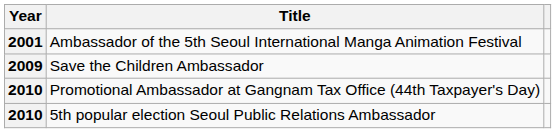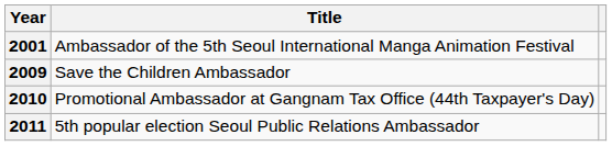5th popular election Seoul Public Relations Ambassador | Year: 2010 -> 2011
